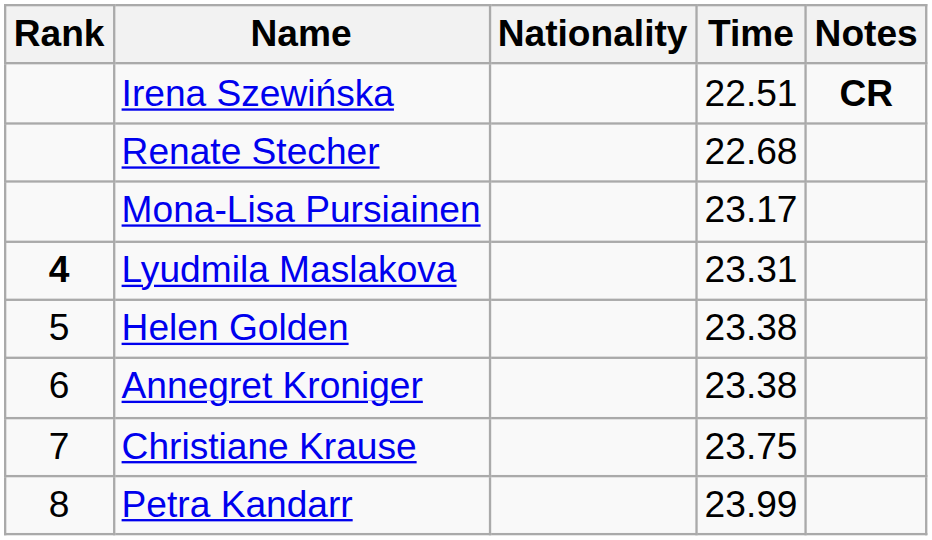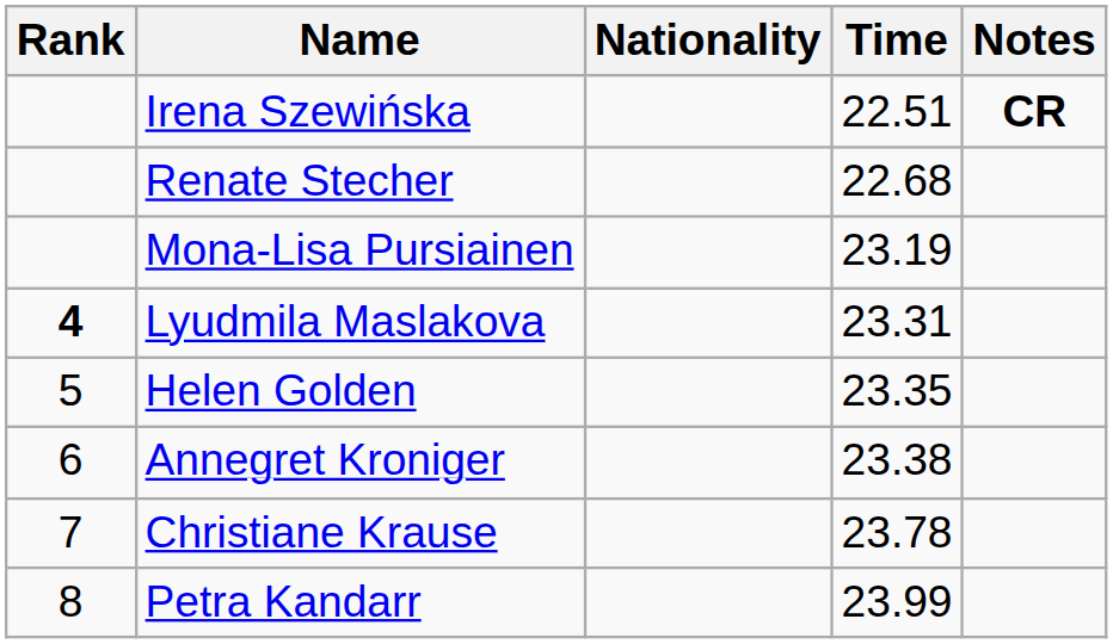Mona-Lisa Pursiainen | Time: 23.17 -> 23.19
Helen Golden | Time: 23.38 -> 23.35
Christiane Krause | Time: 23.75 -> 23.78
